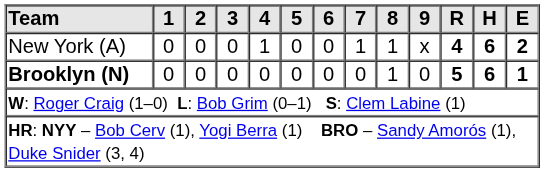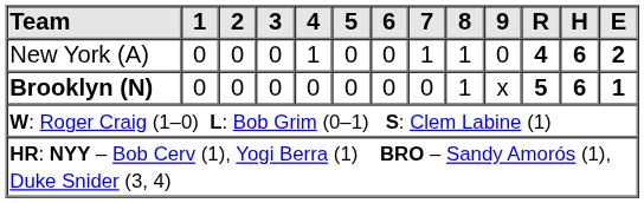New York (A) | 9: x -> 0
Brooklyn (N) | 9: 0 -> x
